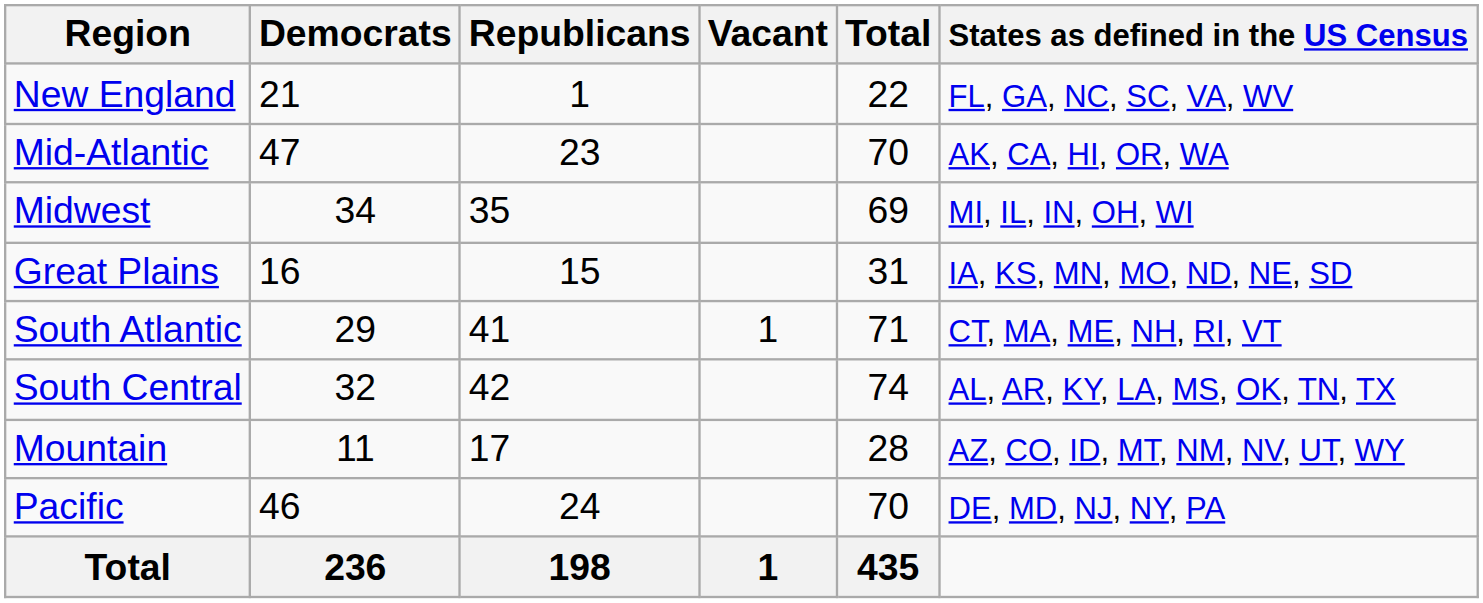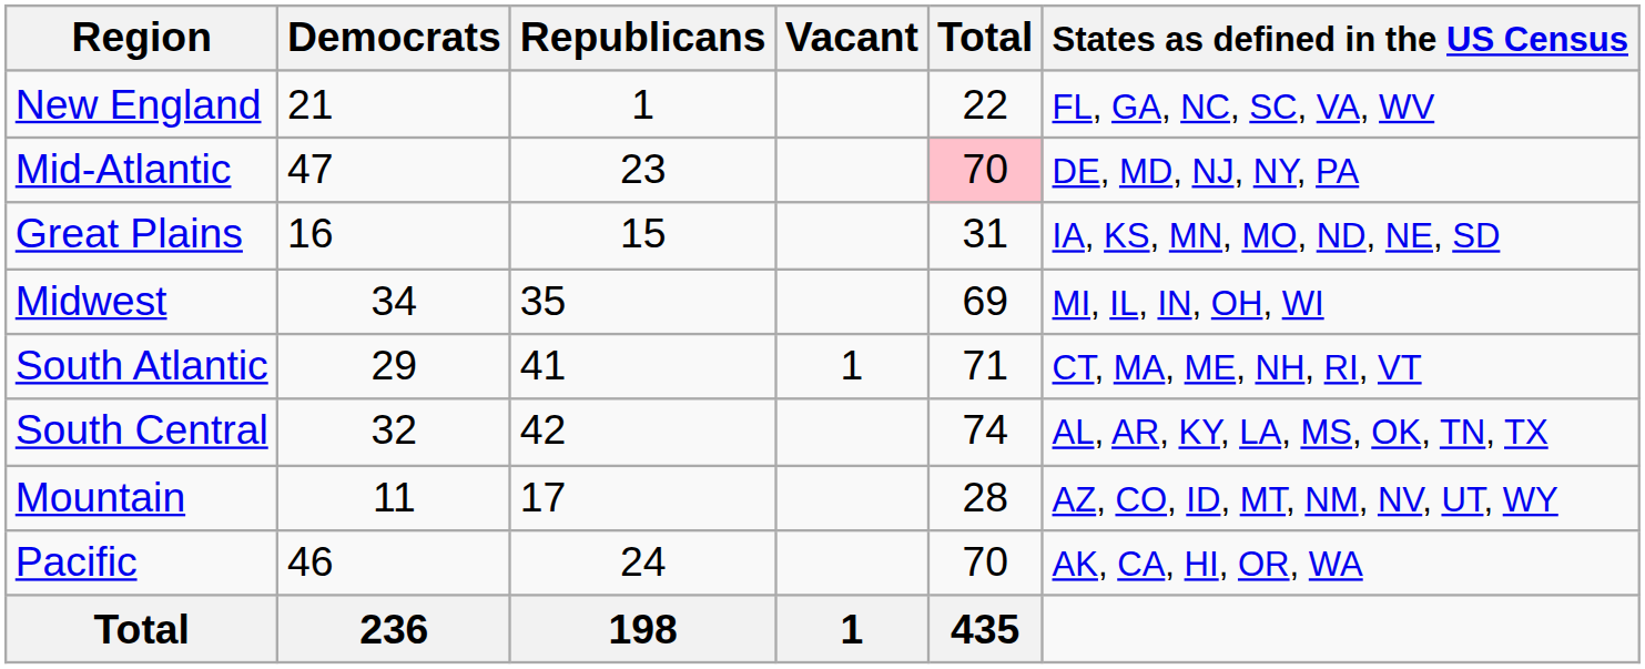Mid-Atlantic | Total: no background -> pink background
Mid-Atlantic | States as defined in the US Census: AK, CA, HI, OR, WA -> DE, MD, NJ, NY, PA
rows swapped: Midwest <-> Great Plains
Pacific | States as defined in the US Census: DE, MD, NJ, NY, PA -> AK, CA, HI, OR, WA
